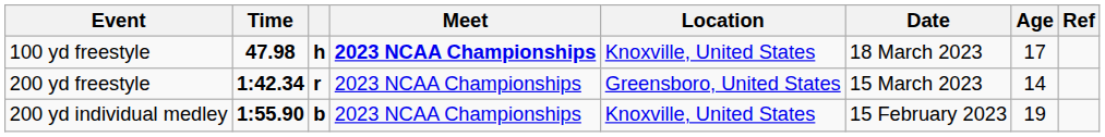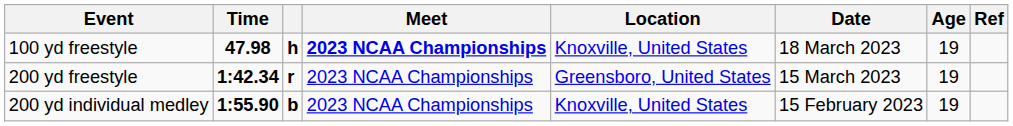100 yd freestyle | Age: 17 -> 19
200 yd freestyle | Age: 14 -> 19
